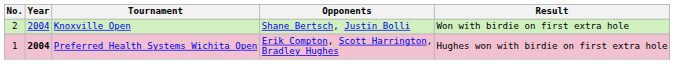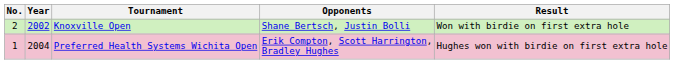Knoxville Open | Year: 2004 -> 2002
Preferred Health Systems Wichita Open | Year: bold -> normal
